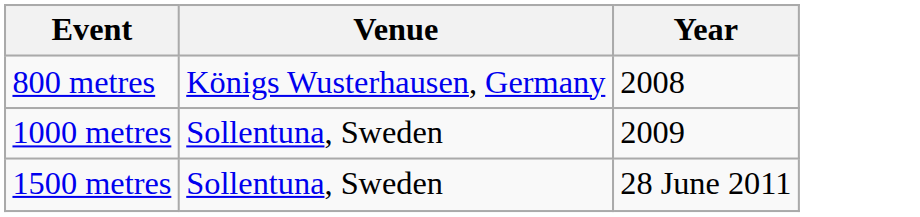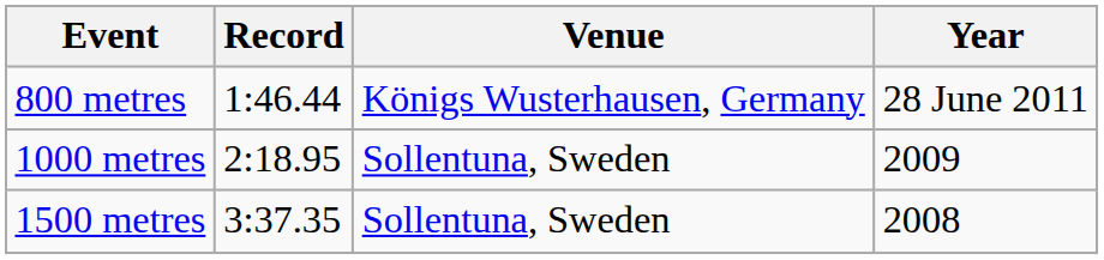+ column: Record | 1:46.44 | 2:18.95 | 3:37.35
800 metres | Year: 2008 -> 28 June 2011
1500 metres | Year: 28 June 2011 -> 2008
